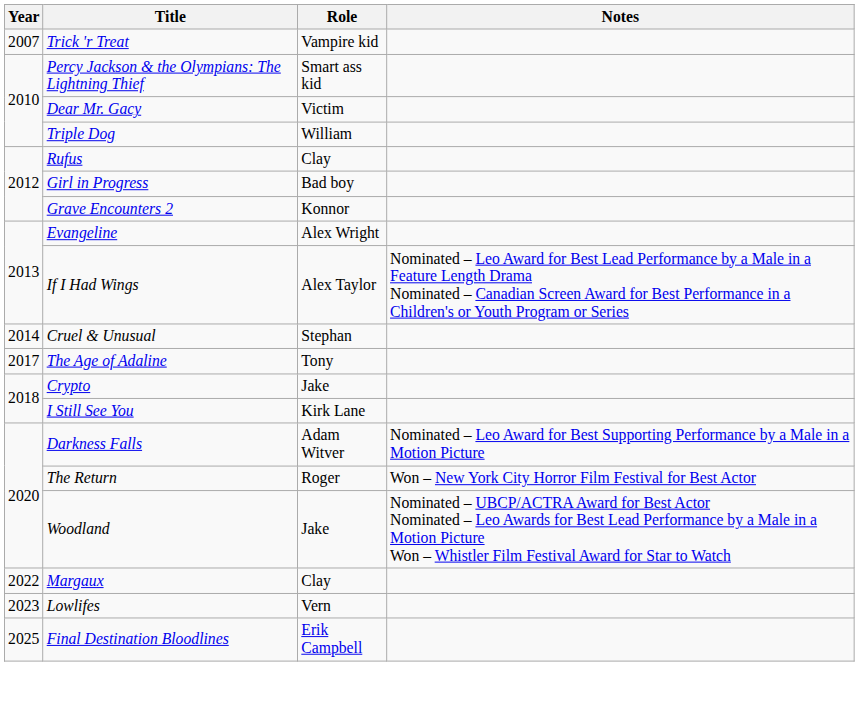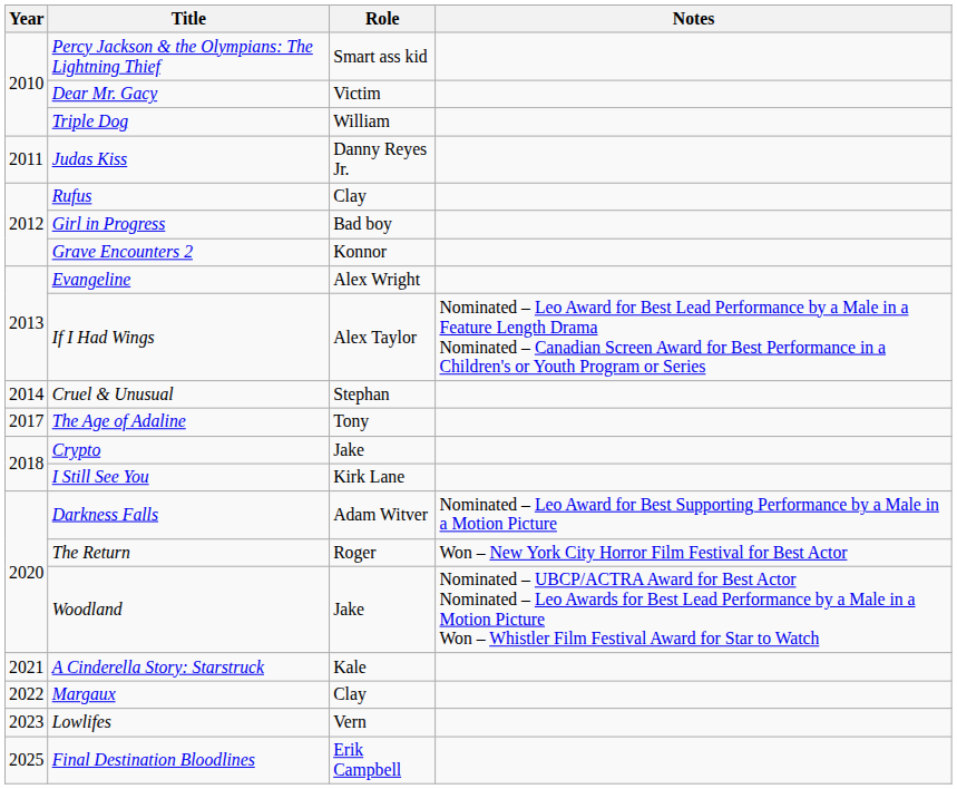- row: 2007 | Trick 'r Treat | Vampire kid
+ row: 2011 | Judas Kiss | Danny Reyes Jr.
+ row: 2021 | A Cinderella Story: Starstruck | Kale
